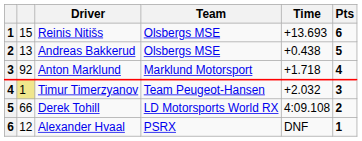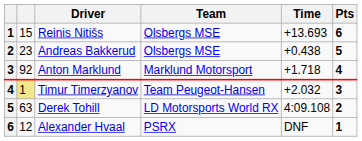Andreas Bakkerud | column 2: 13 -> 23
Derek Tohill | column 2: 66 -> 63
